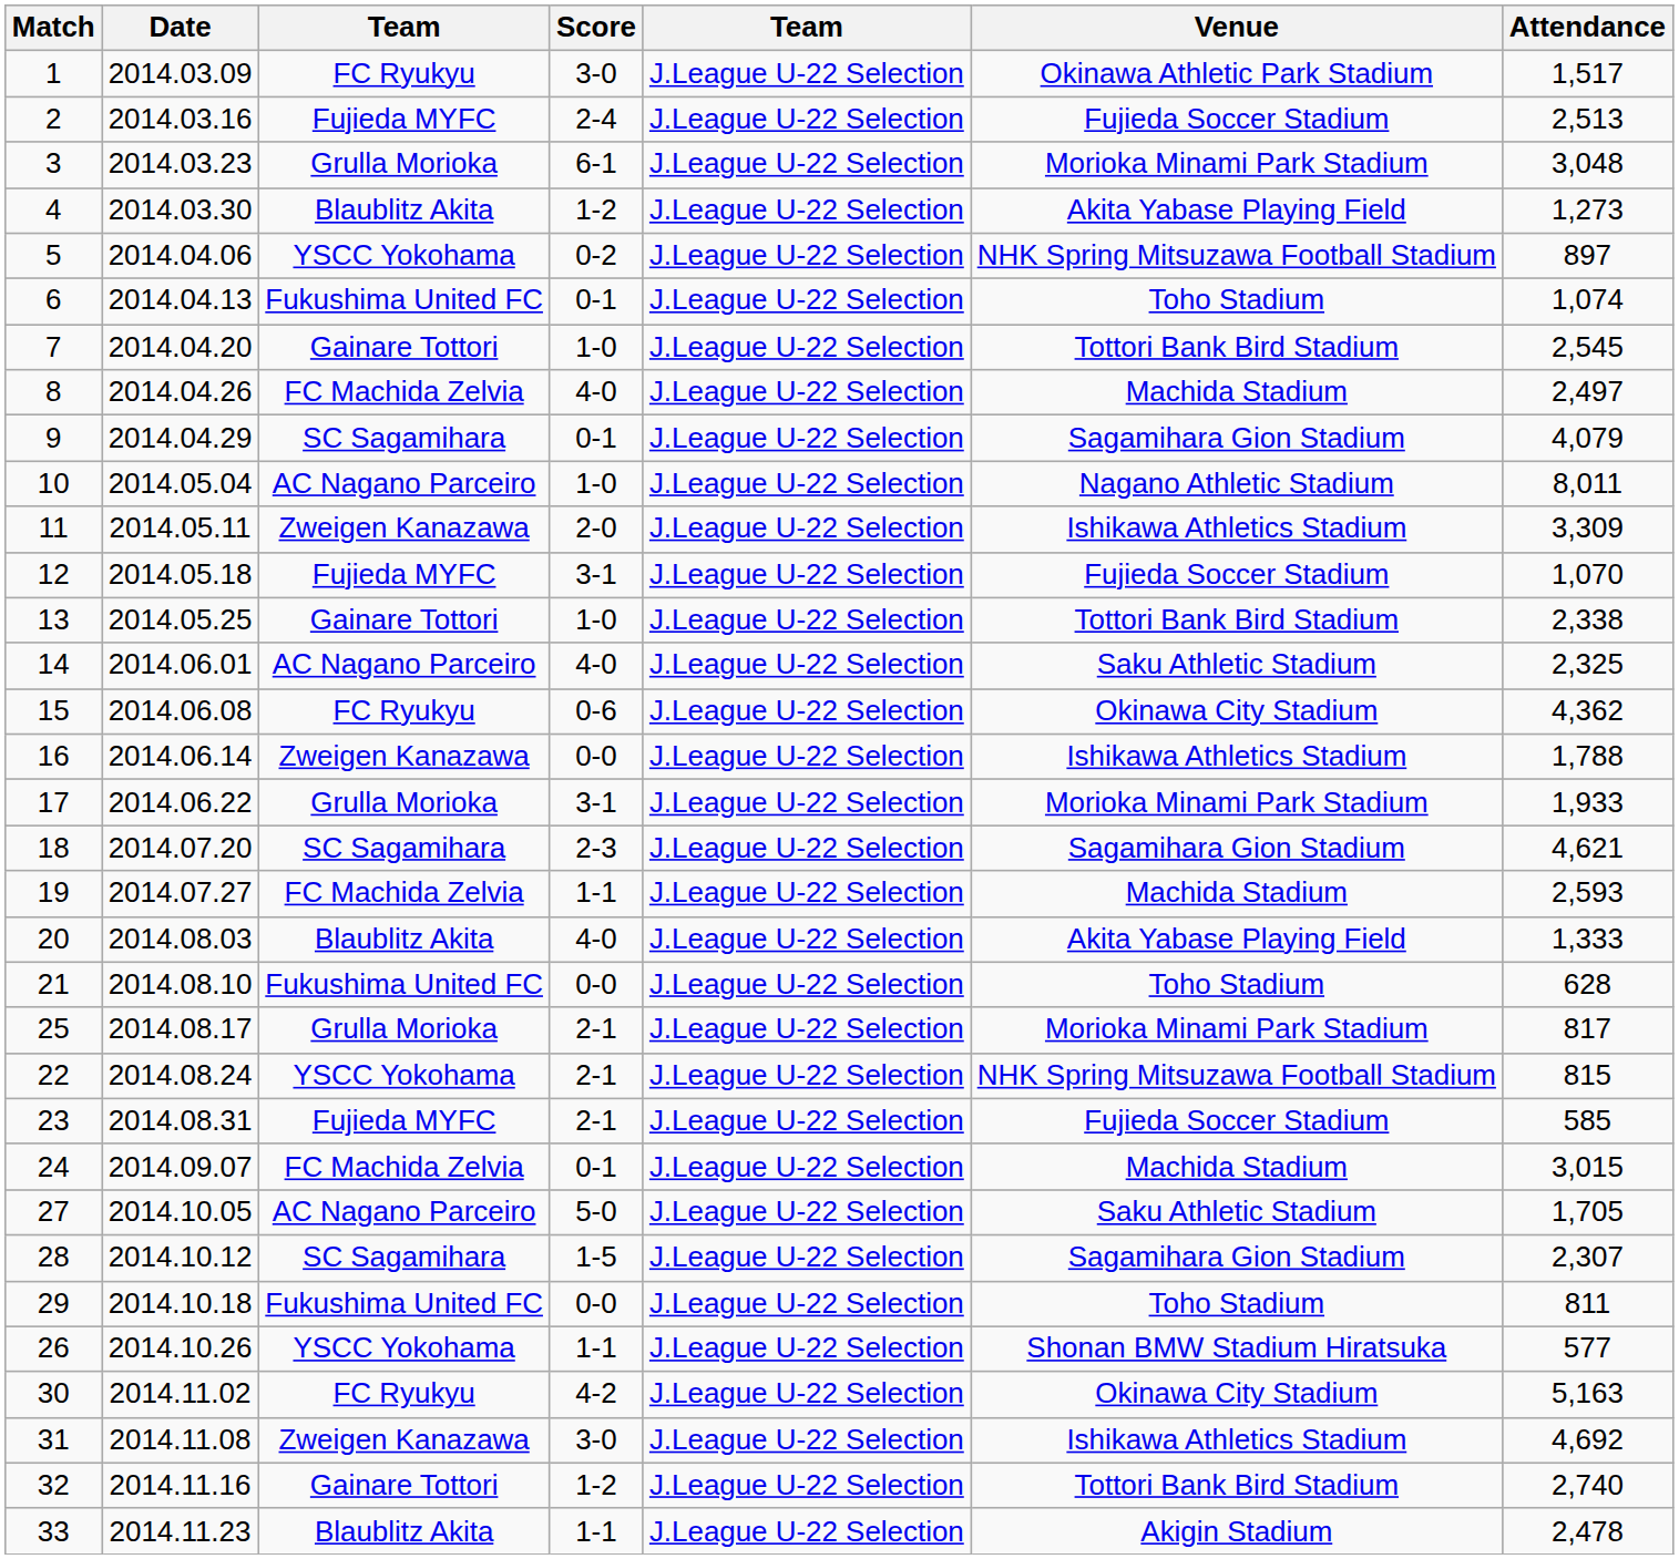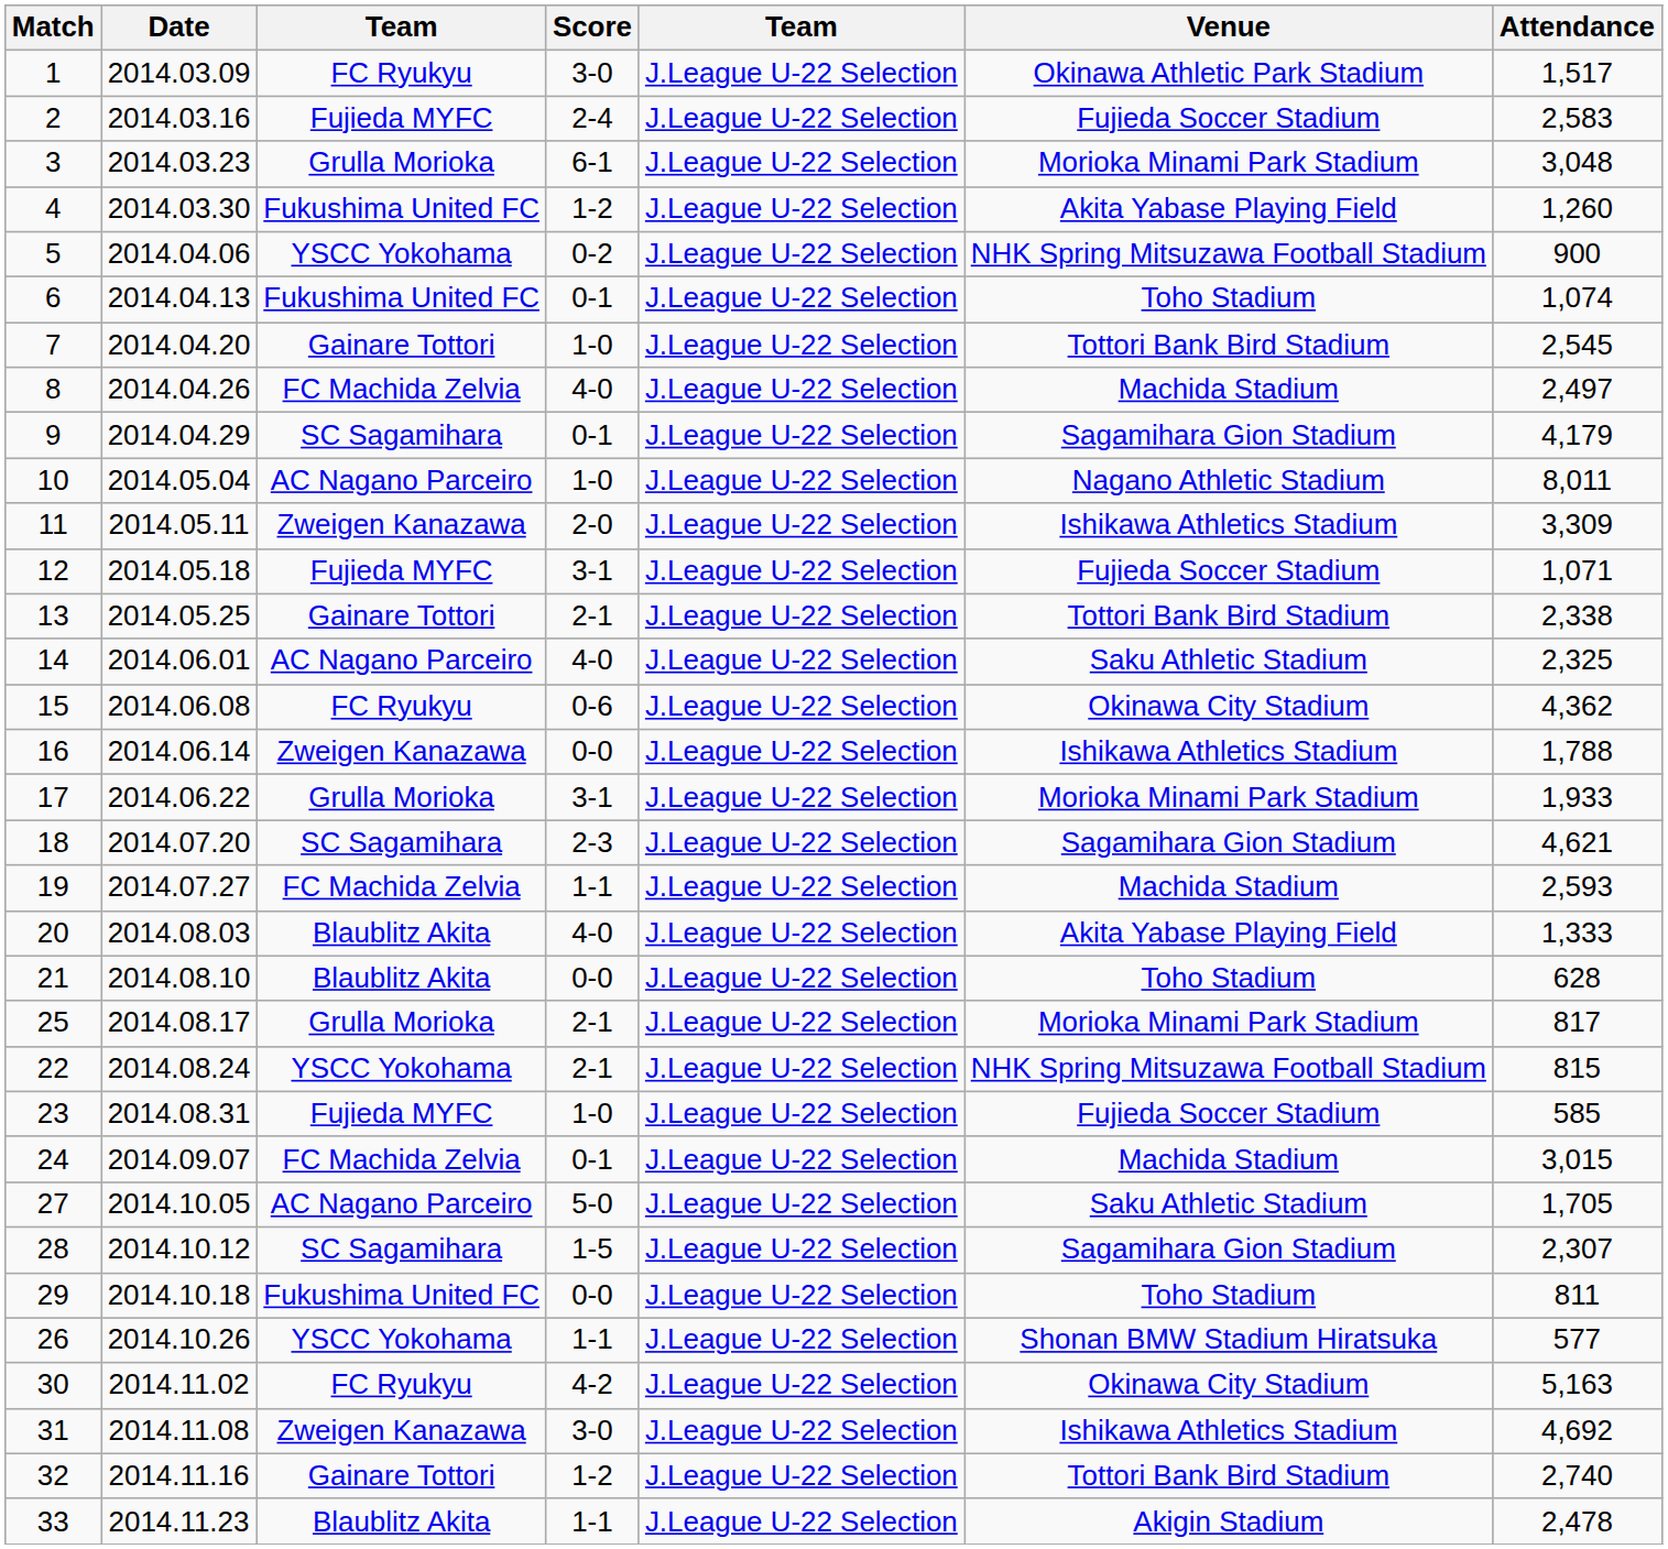2 | Attendance: 2,513 -> 2,583
4 | column 3: Blaublitz Akita -> Fukushima United FC
4 | Attendance: 1,273 -> 1,260
5 | Attendance: 897 -> 900
9 | Attendance: 4,079 -> 4,179
12 | Attendance: 1,070 -> 1,071
13 | Score: 1-0 -> 2-1
21 | column 3: Fukushima United FC -> Blaublitz Akita
23 | Score: 2-1 -> 1-0
